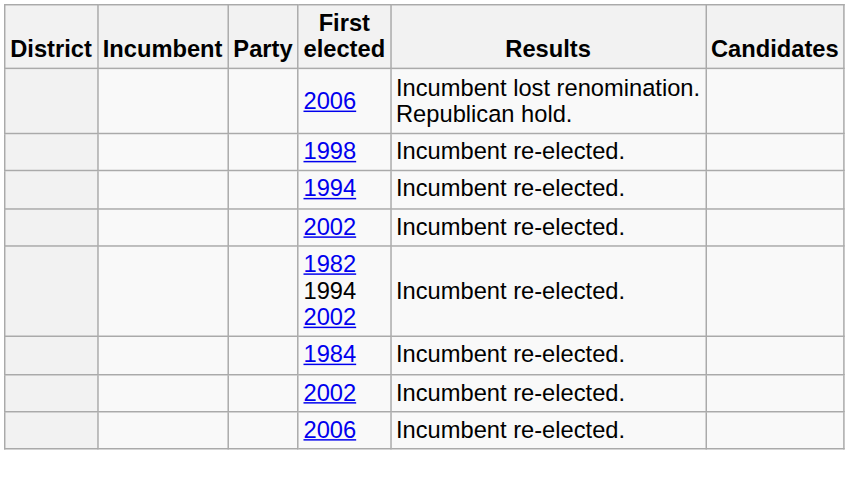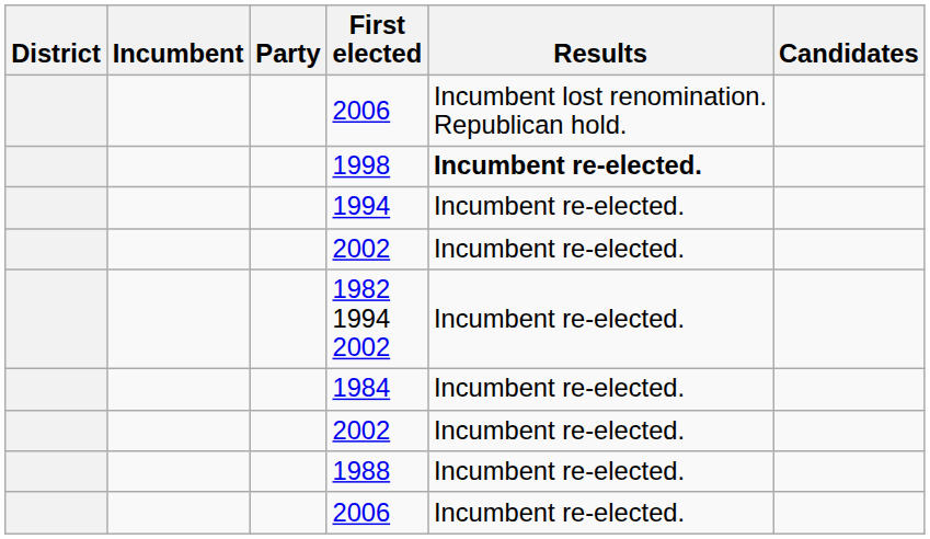1998 | Results: normal -> bold
+ row: 1988 | Incumbent re-elected.
